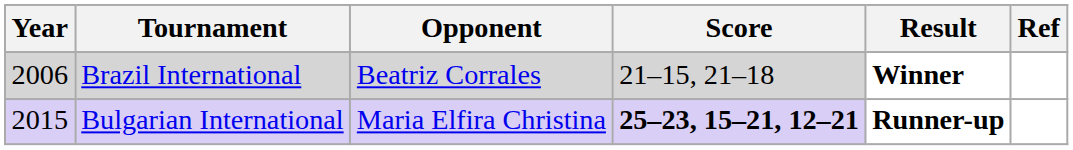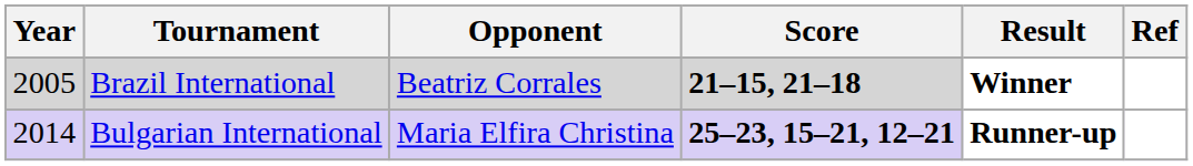Brazil International | Year: 2006 -> 2005
Brazil International | Score: normal -> bold
Bulgarian International | Year: 2015 -> 2014
